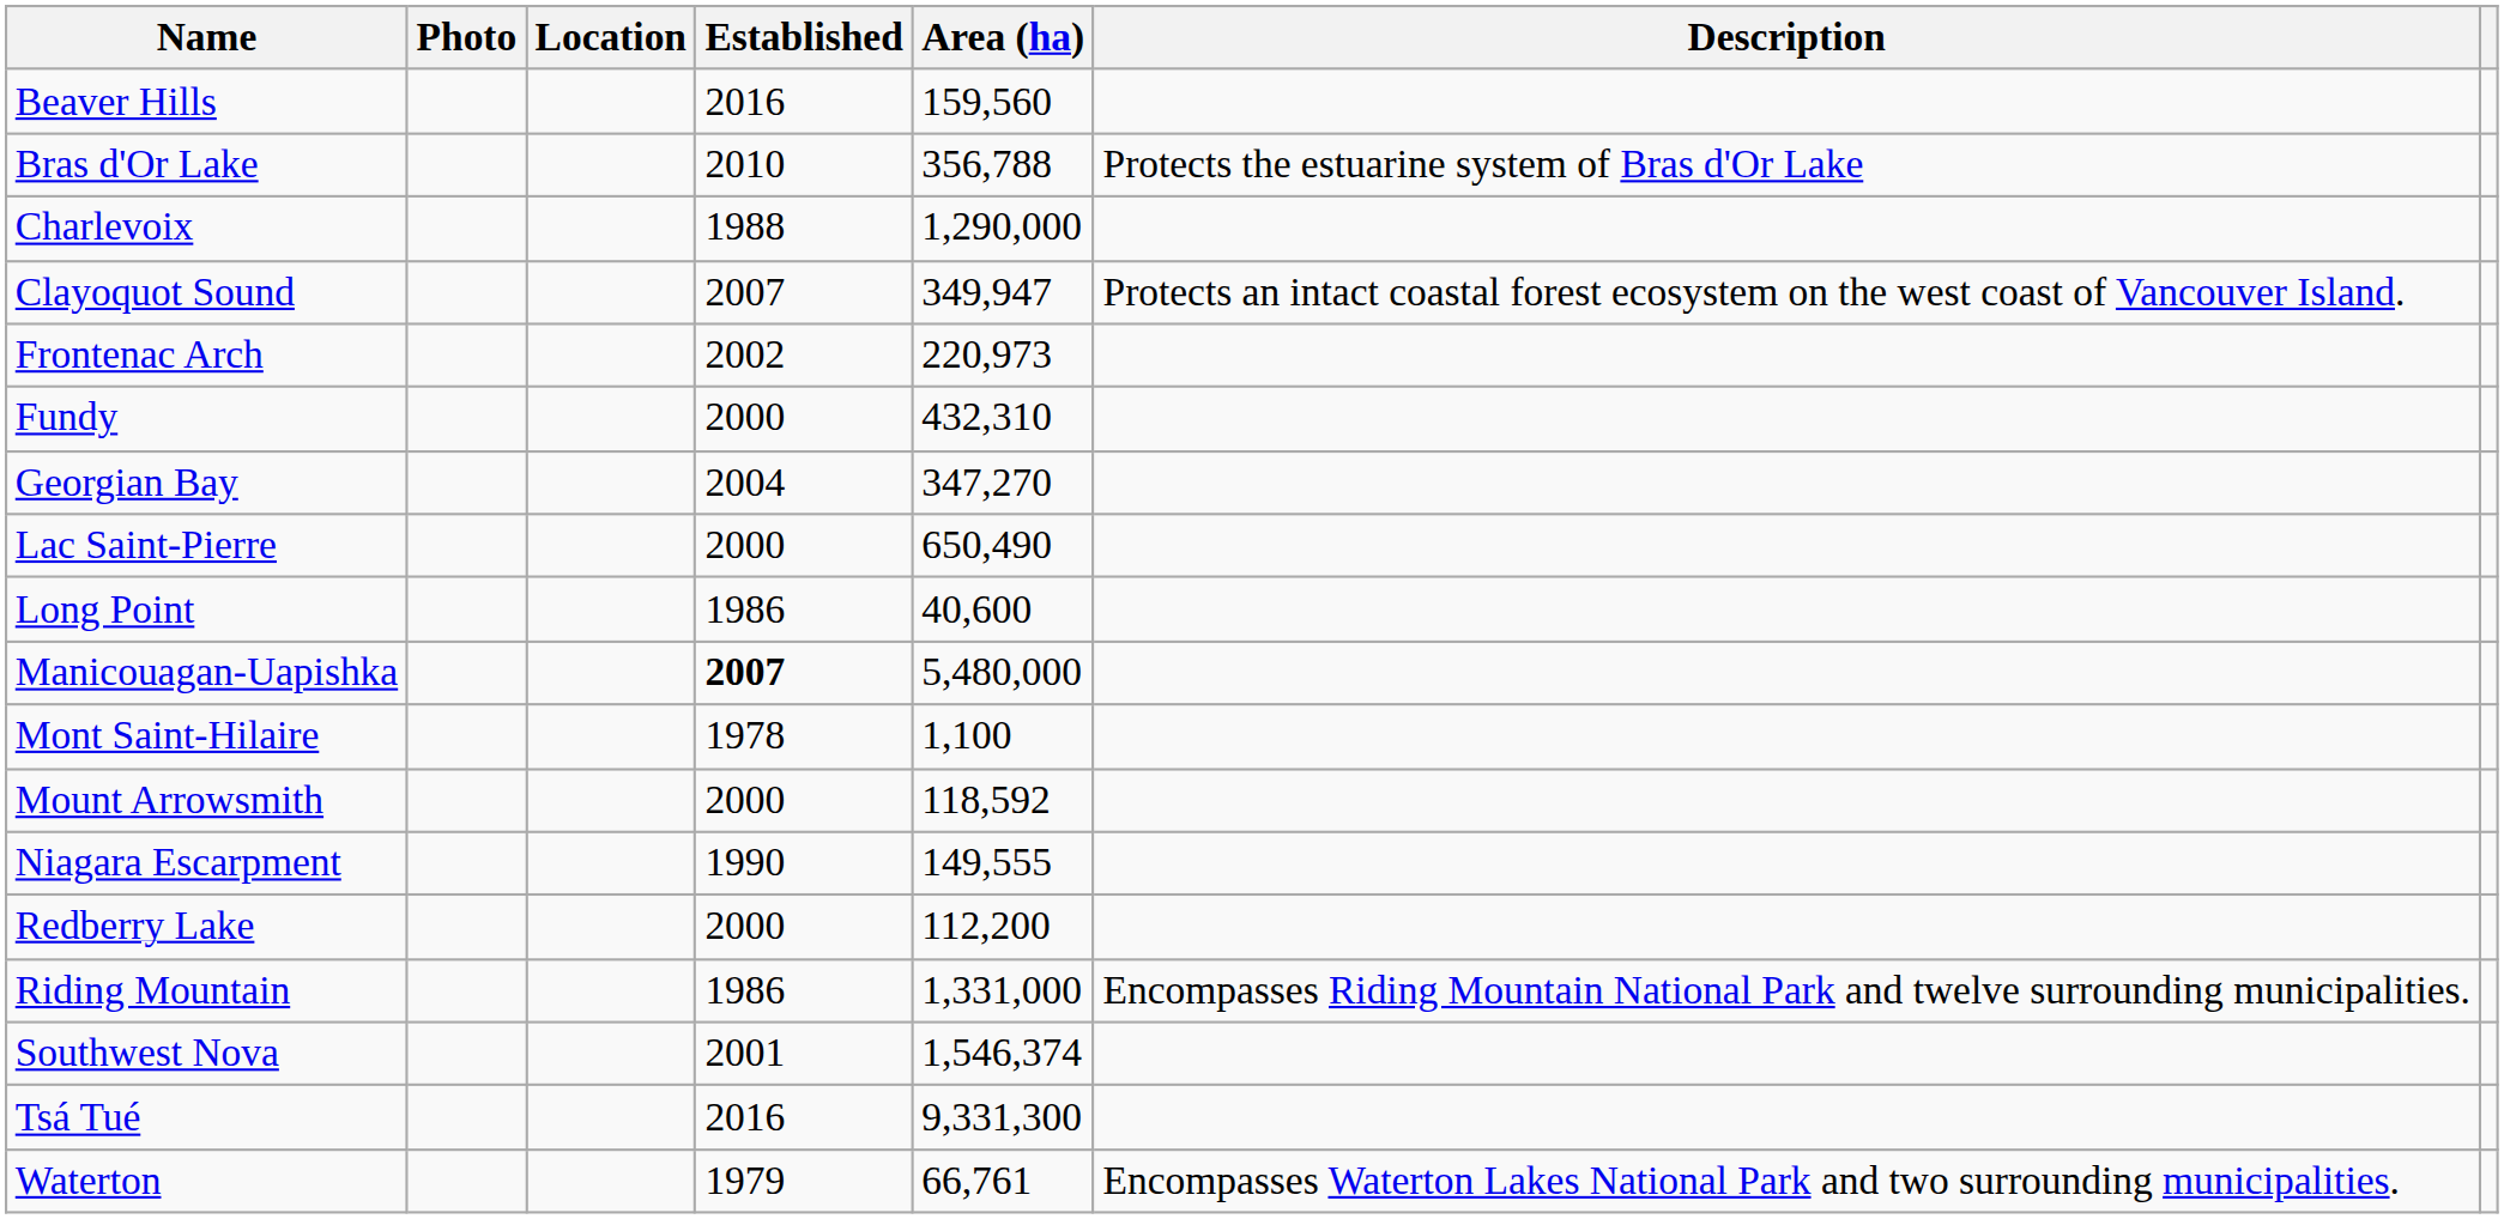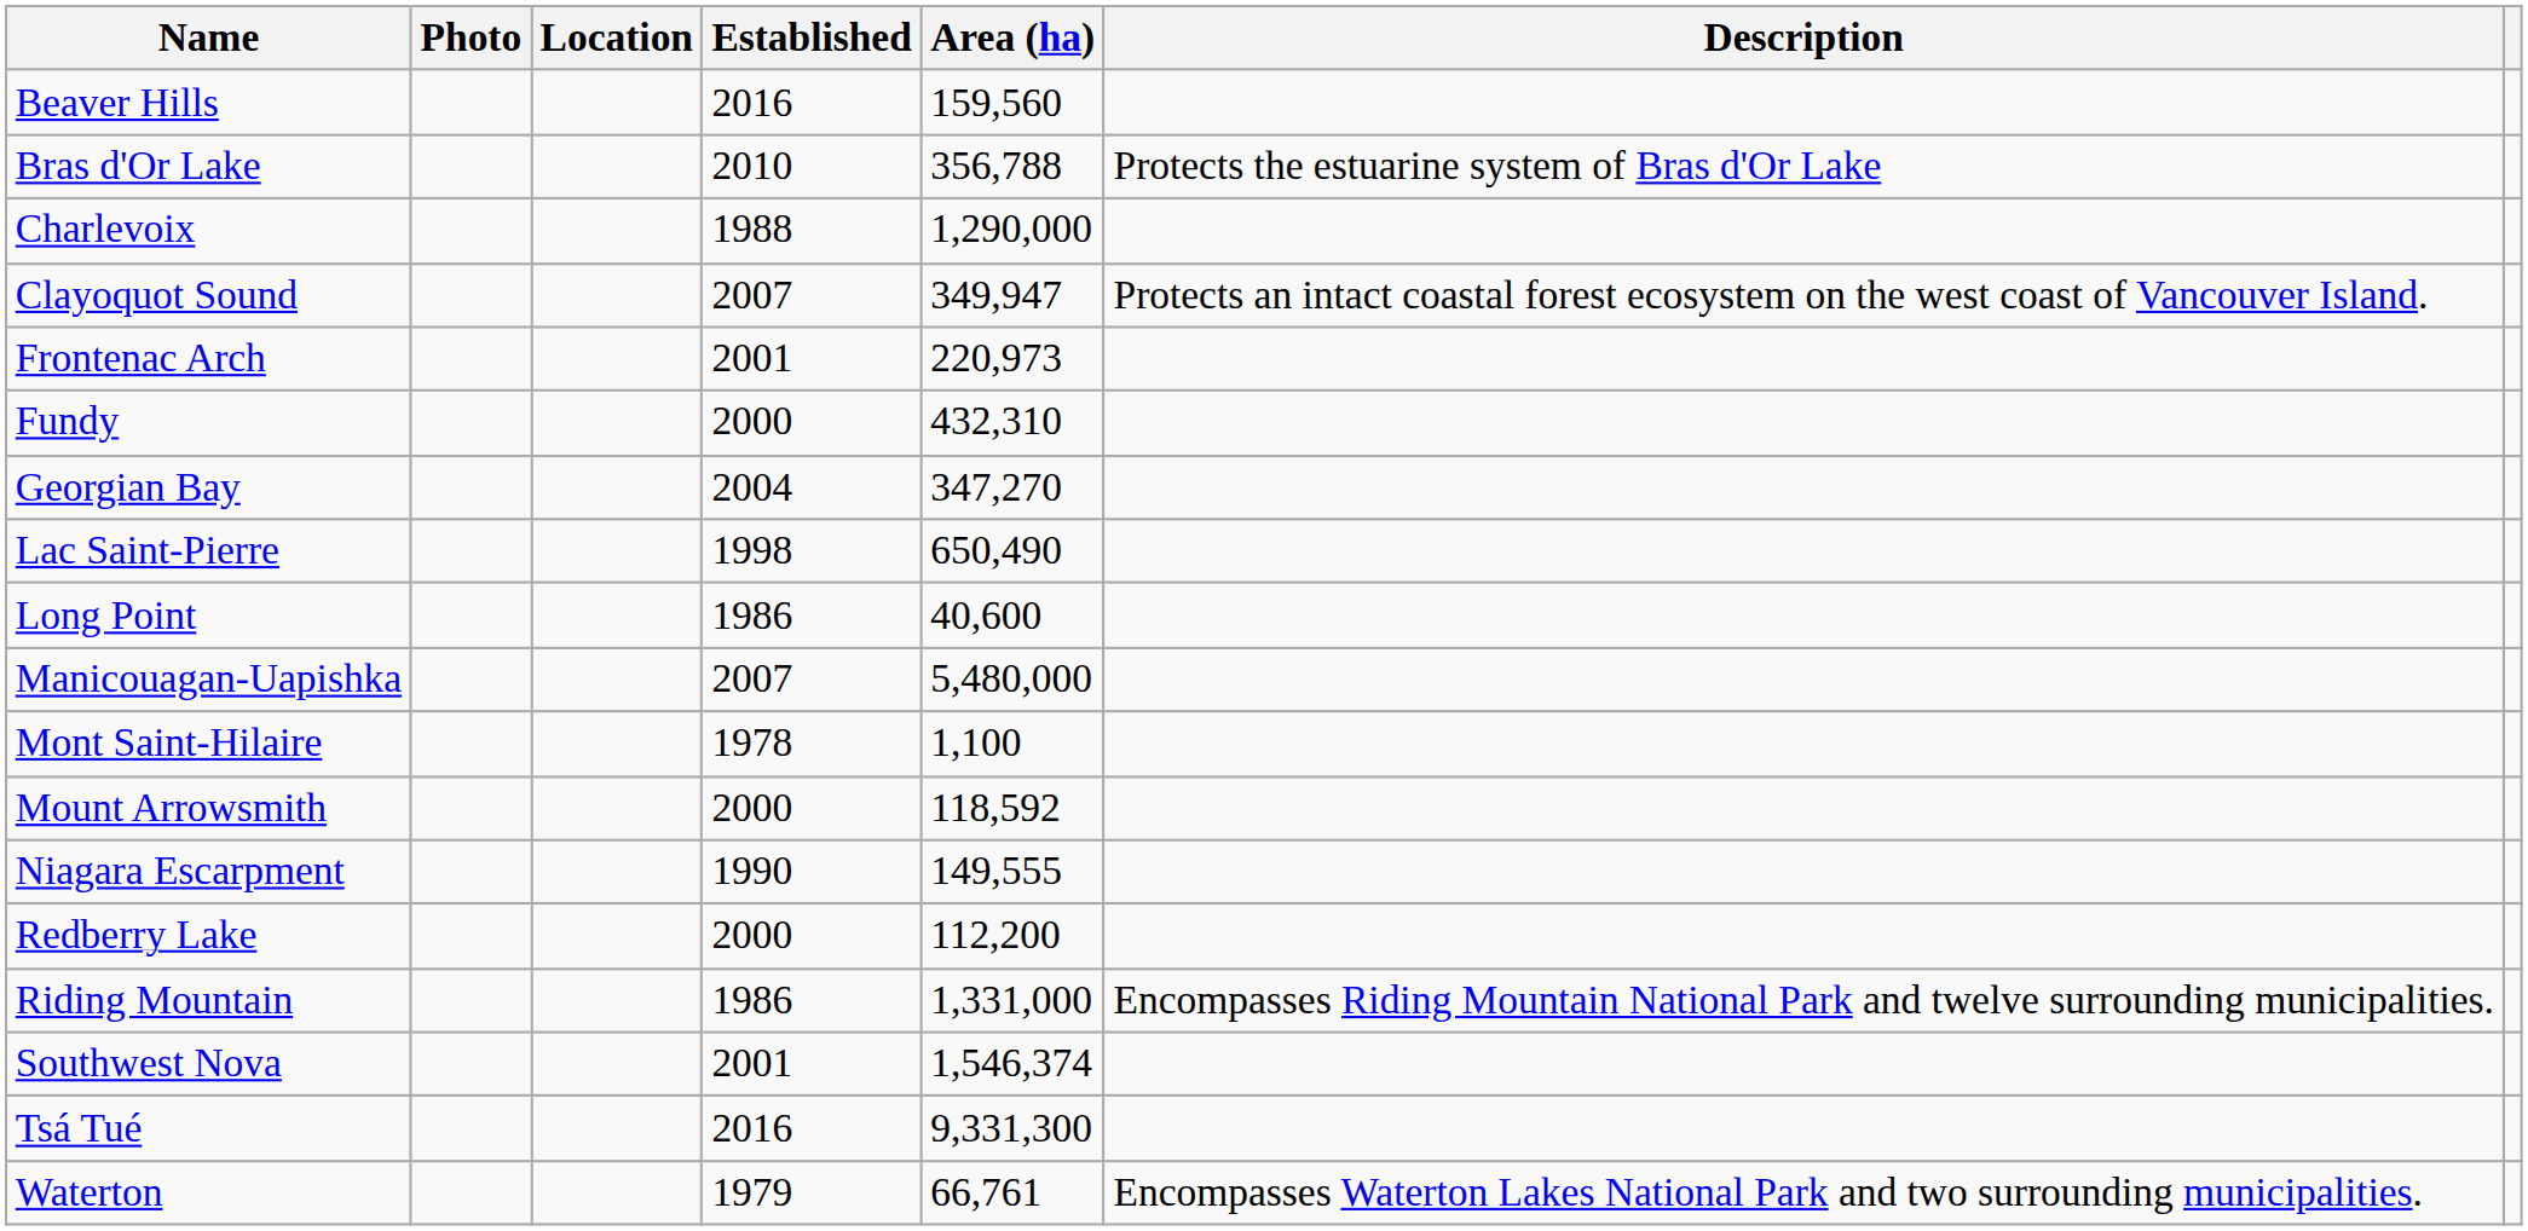Frontenac Arch | Established: 2002 -> 2001
Lac Saint-Pierre | Established: 2000 -> 1998
Manicouagan-Uapishka | Established: bold -> normal
